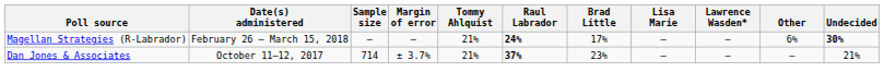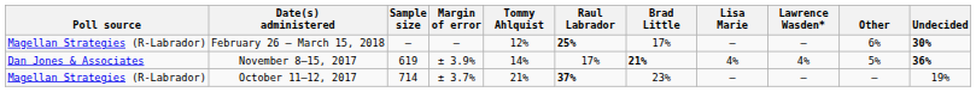February 26 – March 15, 2018 | Tommy Ahlquist: 21% -> 12%
February 26 – March 15, 2018 | Raul Labrador: 24% -> 25%
+ row: Dan Jones & Associates | November 8–15, 2017 | 619 | ± 3.9% | 14% | 17% | 21% | 4% | 4% | 5% | 36%
October 11–12, 2017 | Poll source: Dan Jones & Associates -> Magellan Strategies (R-Labrador)
October 11–12, 2017 | Undecided: 21% -> 19%
